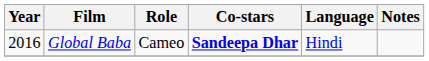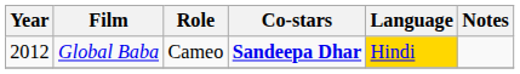Global Baba | Year: 2016 -> 2012
Global Baba | Language: no background -> gold background
